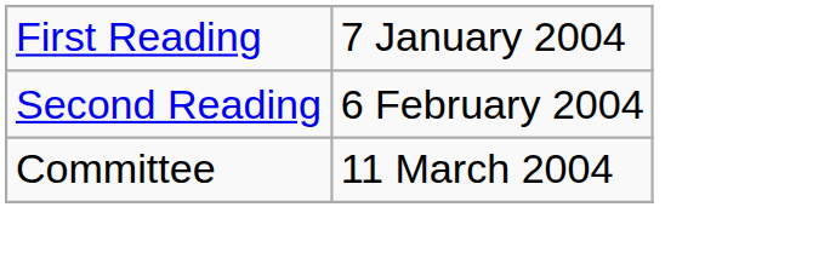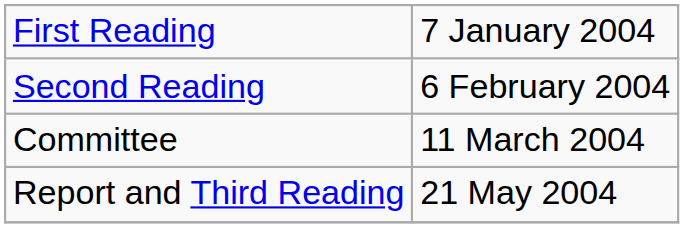+ row: Report and Third Reading | 21 May 2004
